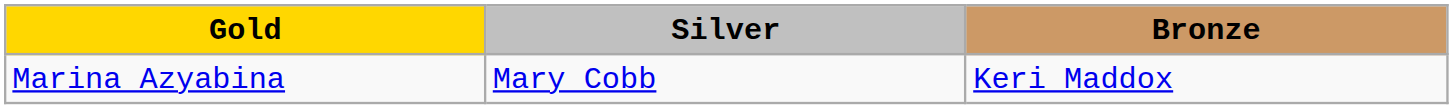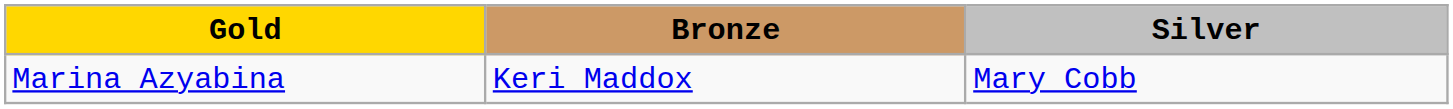columns swapped: Silver <-> Bronze
